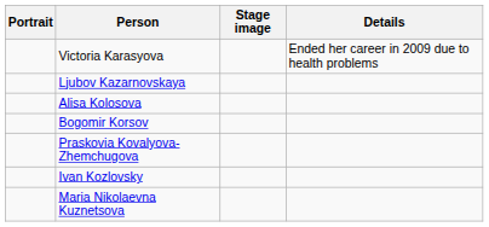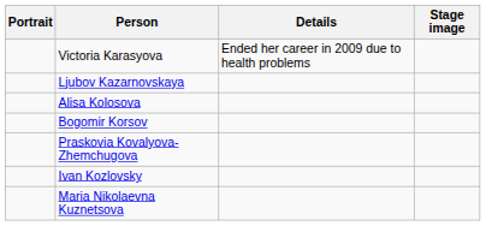columns swapped: Details <-> Stage image
